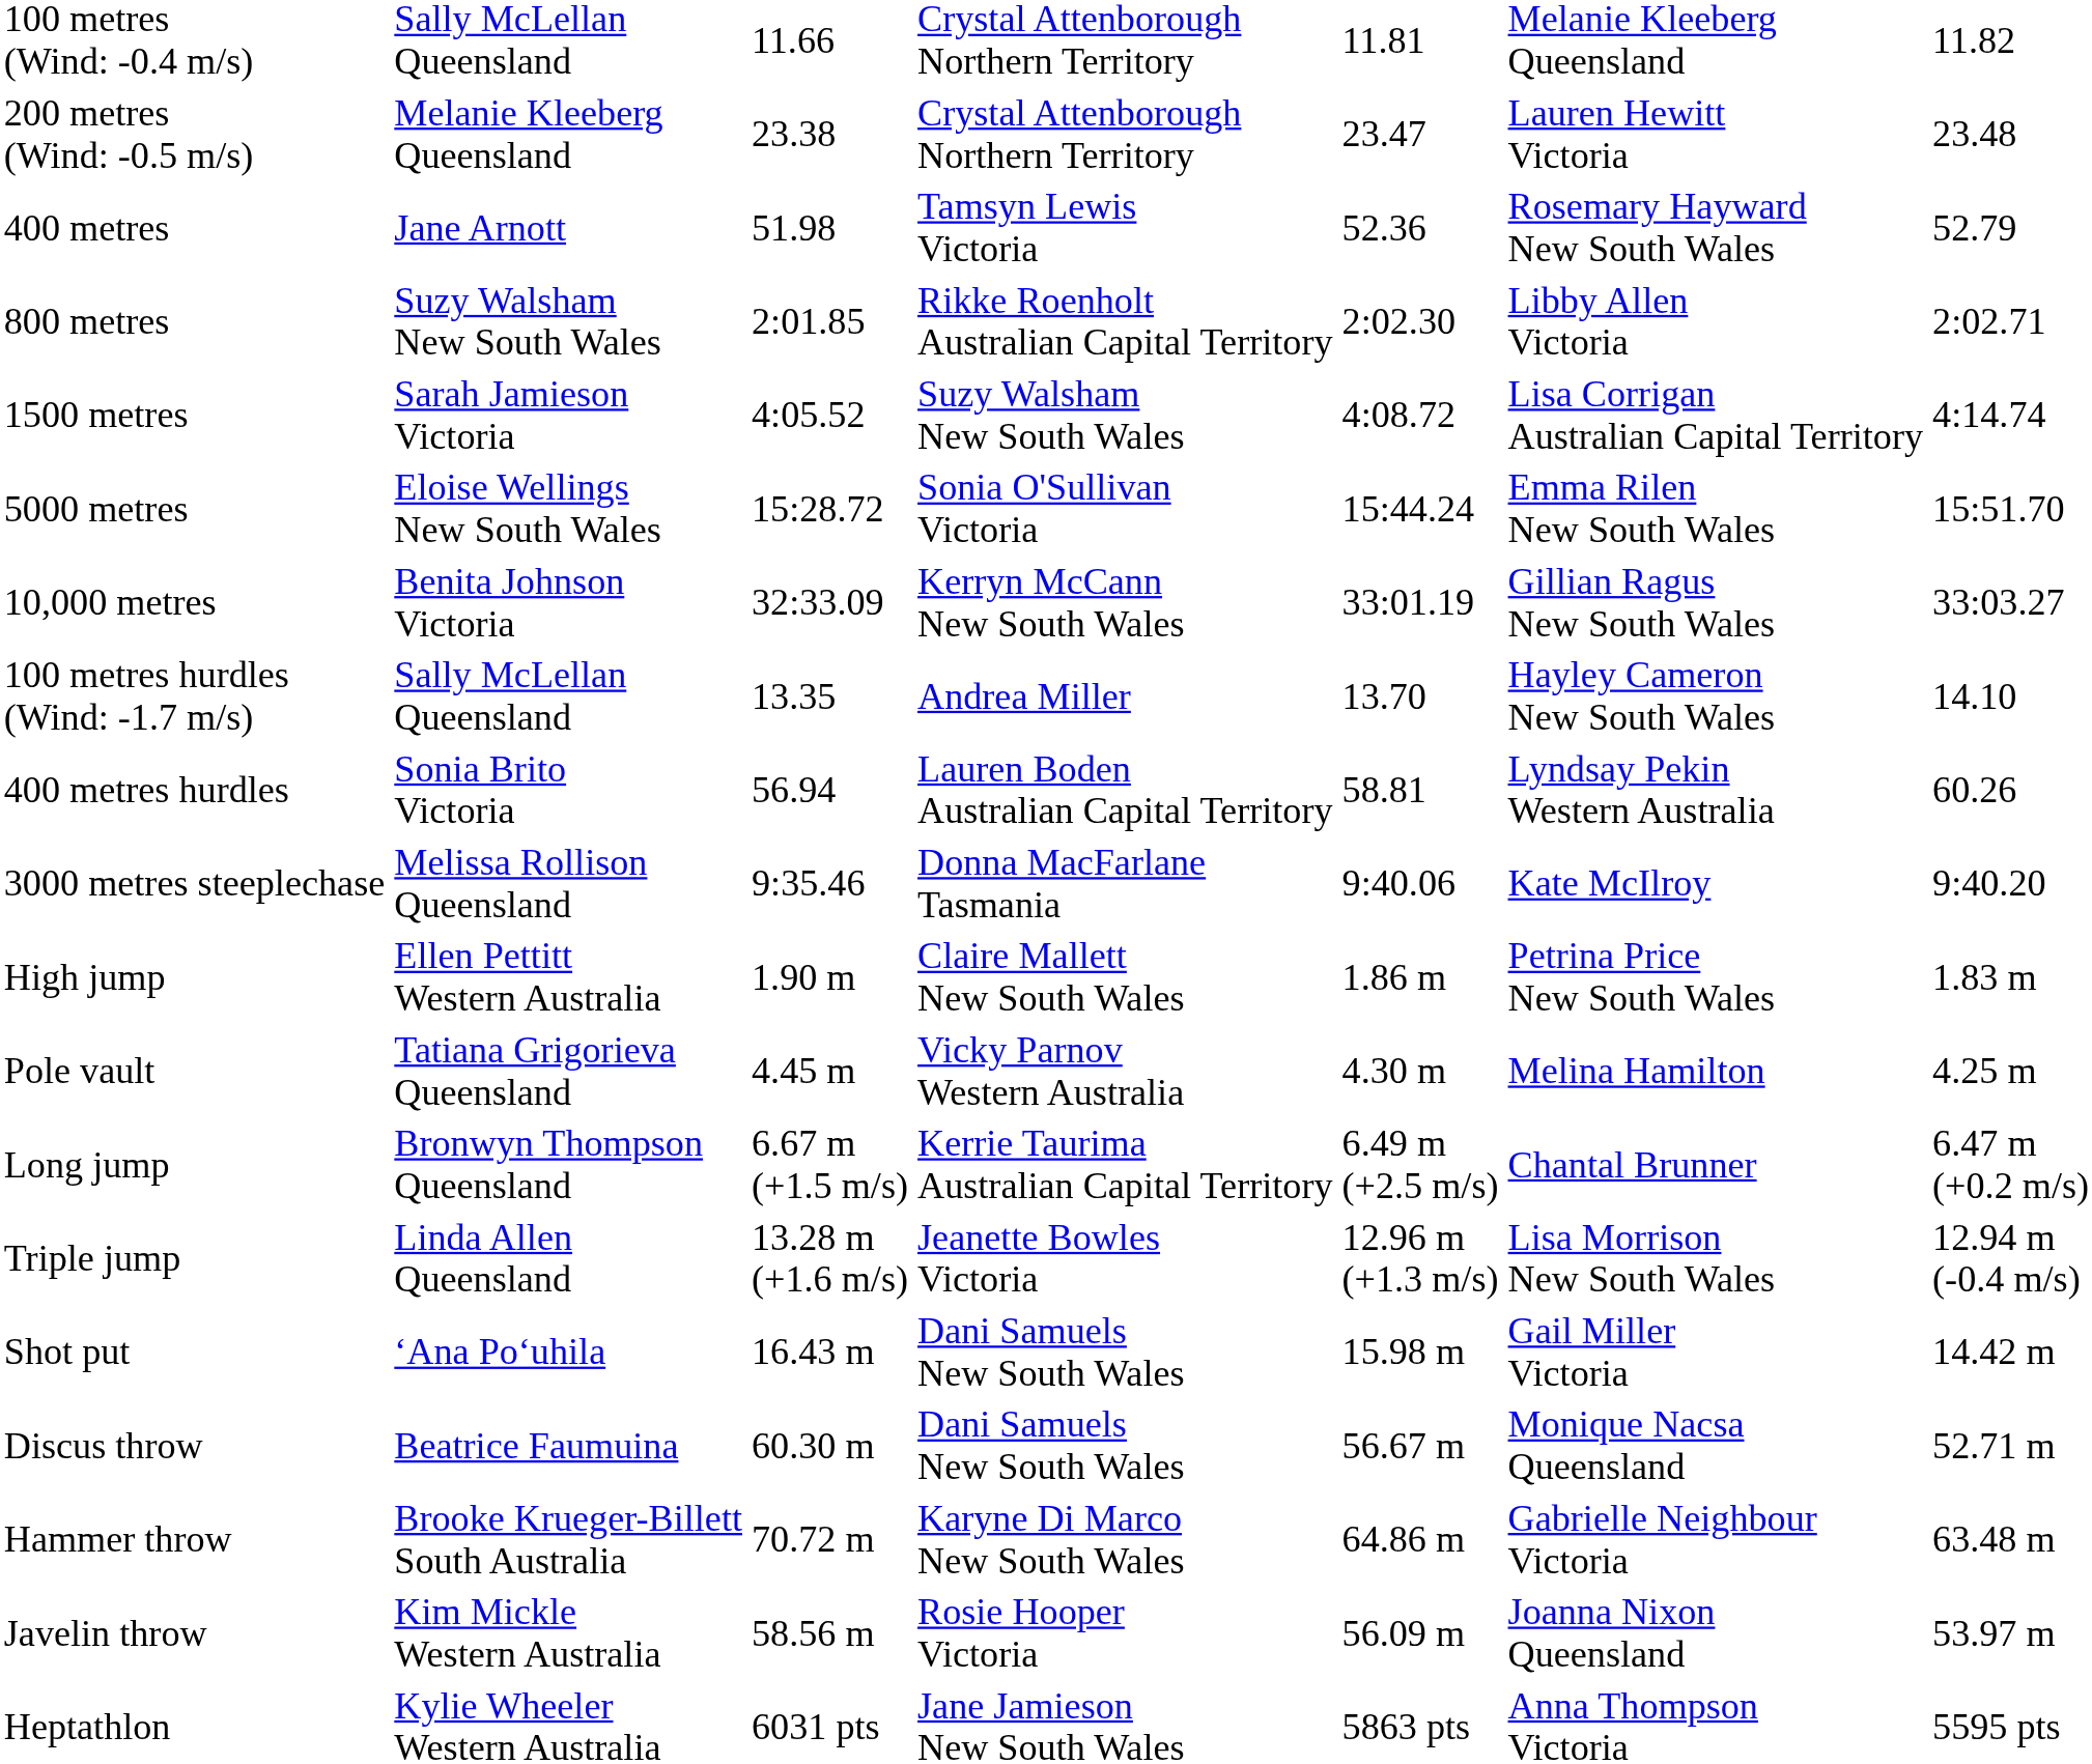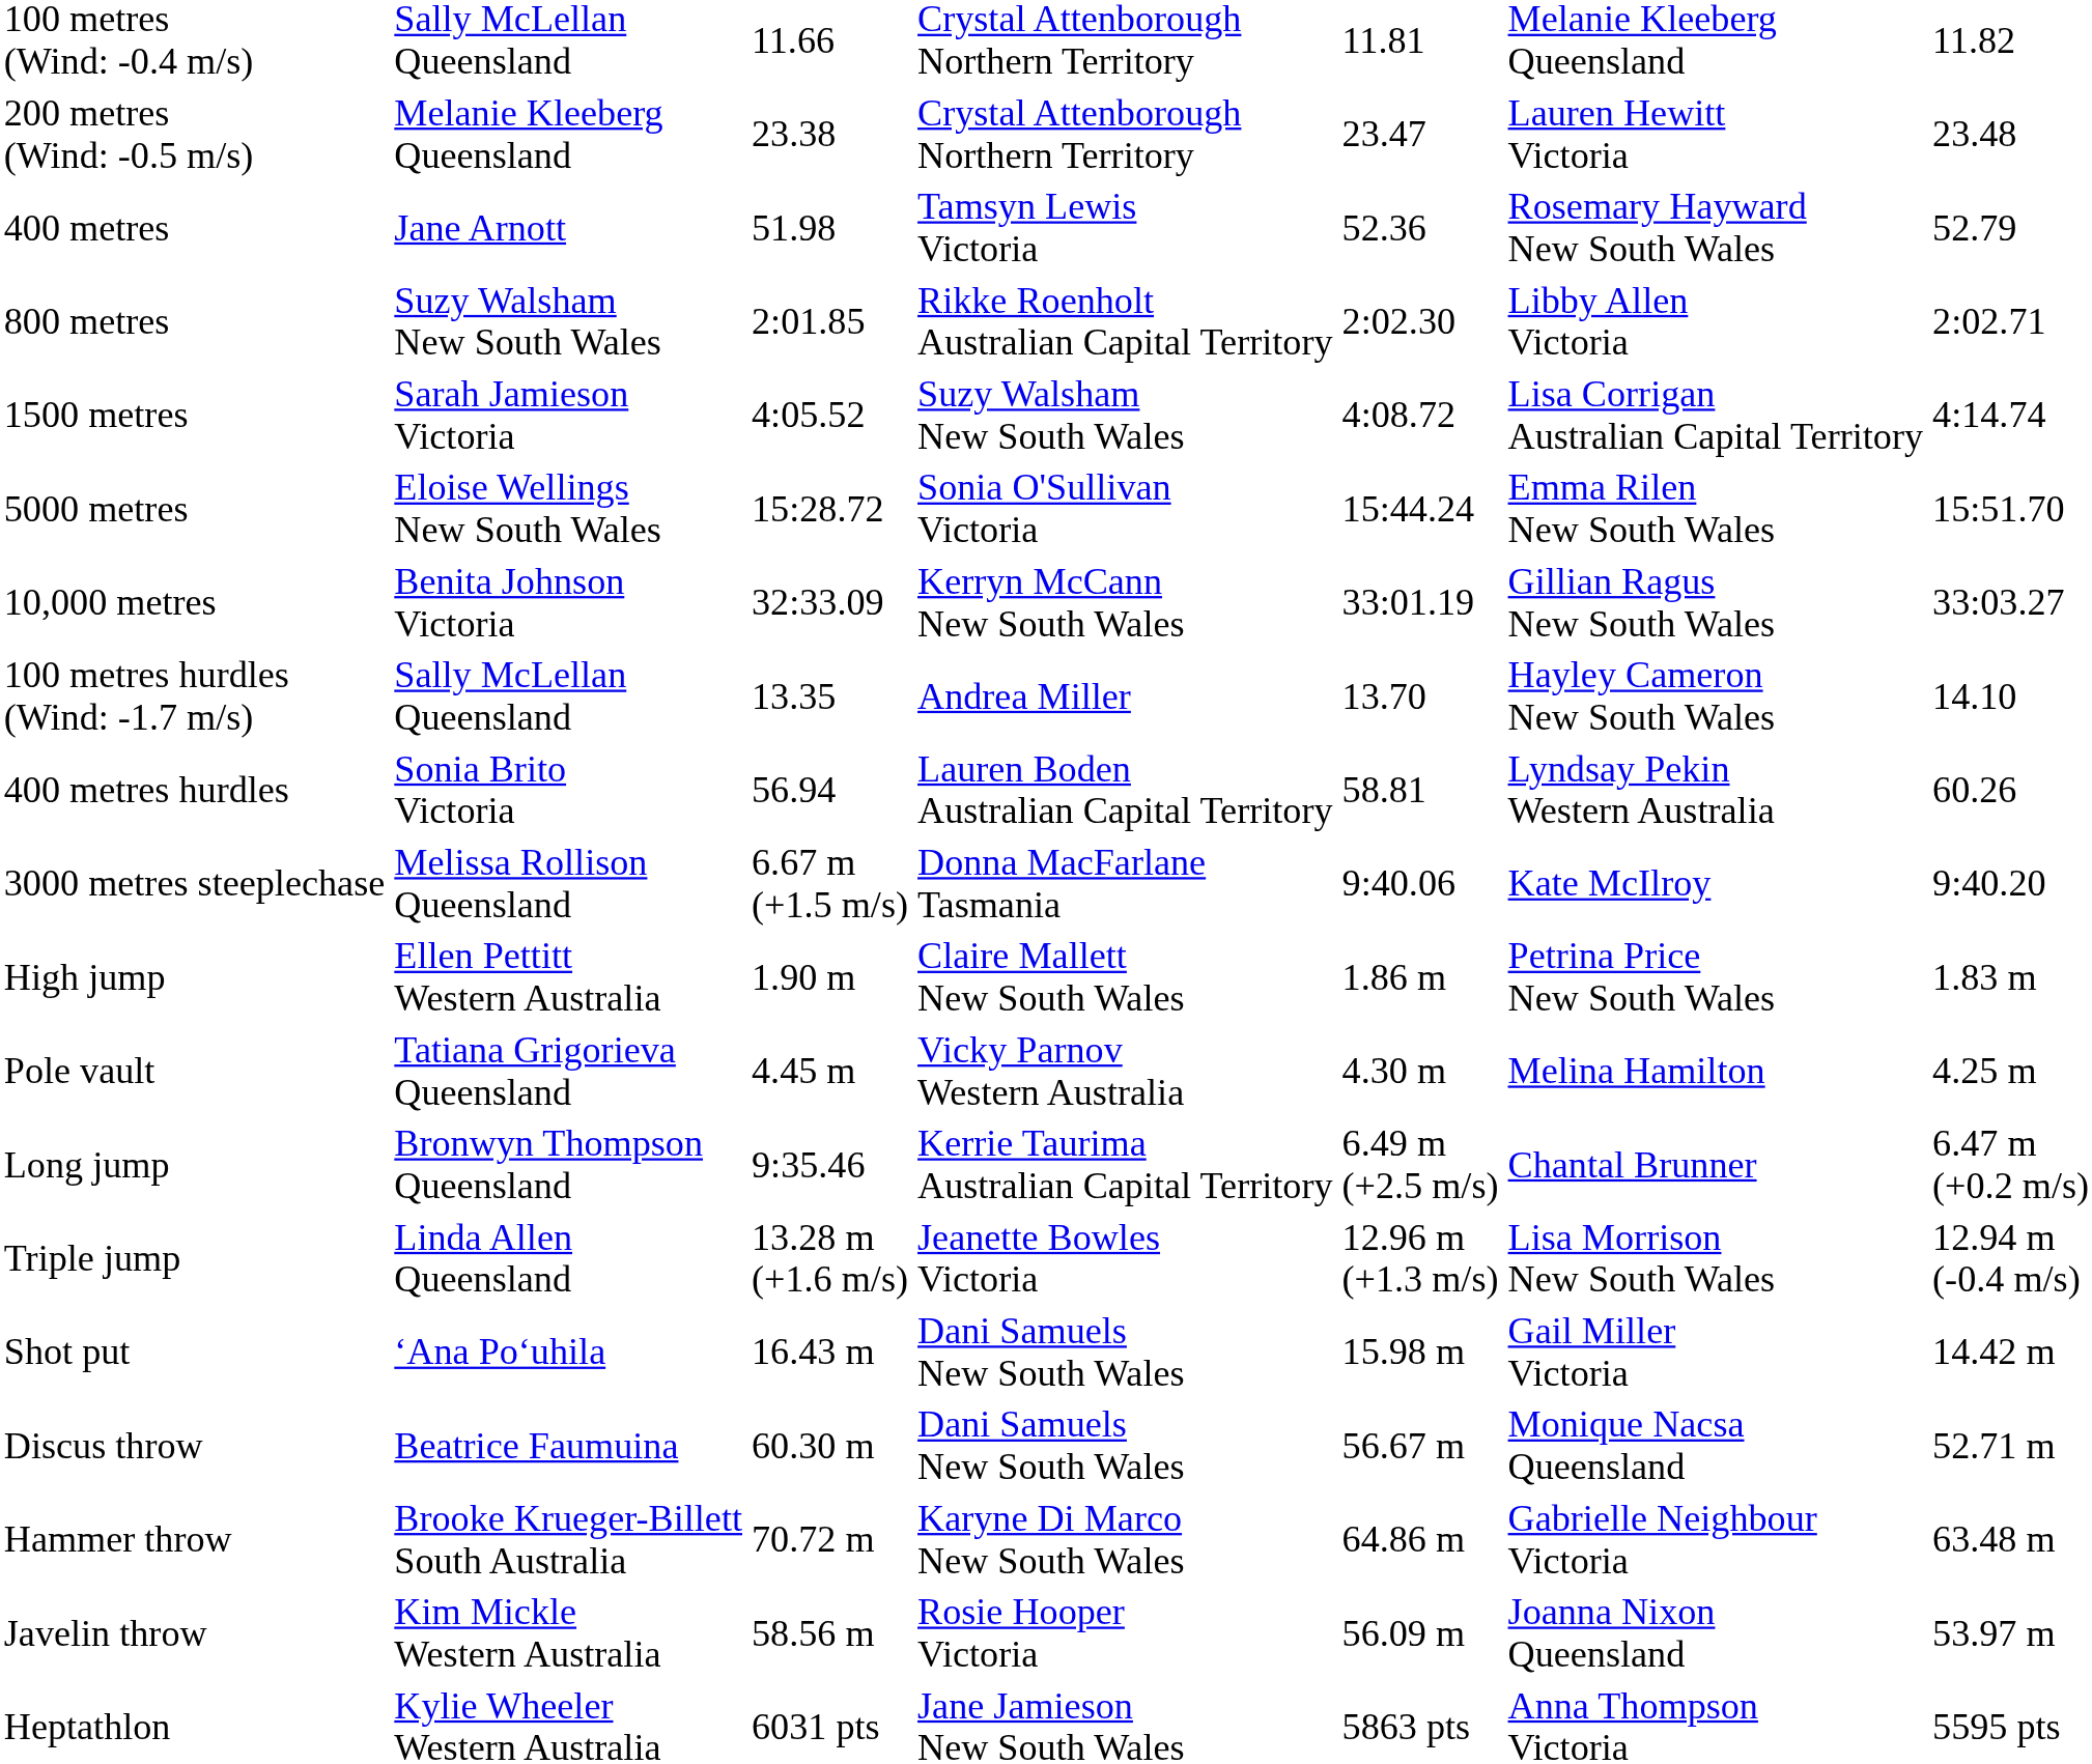3000 metres steeplechase | column 3: 9:35.46 -> 6.67 m (+1.5 m/s)
Long jump | column 3: 6.67 m (+1.5 m/s) -> 9:35.46
